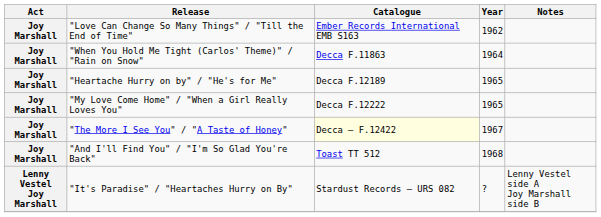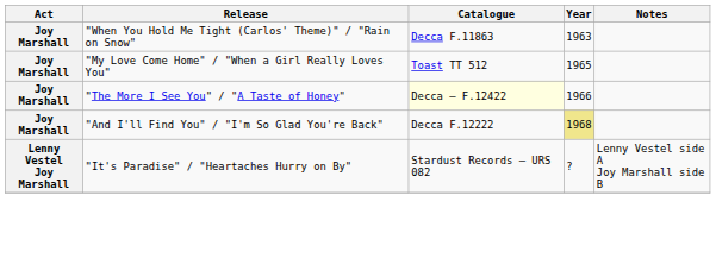- row: Joy Marshall | "Love Can Change So Many Things" / "Till the End of Time" | Ember Records International EMB S163 | 1962
"When You Hold Me Tight (Carlos' Theme)" / "Rain on Snow" | Year: 1964 -> 1963
- row: Joy Marshall | "Heartache Hurry on by" / "He's for Me" | Decca F.12189 | 1965
"My Love Come Home" / "When a Girl Really Loves You" | Catalogue: Decca F.12222 -> Toast TT 512
"The More I See You" / "A Taste of Honey" | Year: 1967 -> 1966
"And I'll Find You" / "I'm So Glad You're Back" | Catalogue: Toast TT 512 -> Decca F.12222
"And I'll Find You" / "I'm So Glad You're Back" | Year: no background -> khaki background
